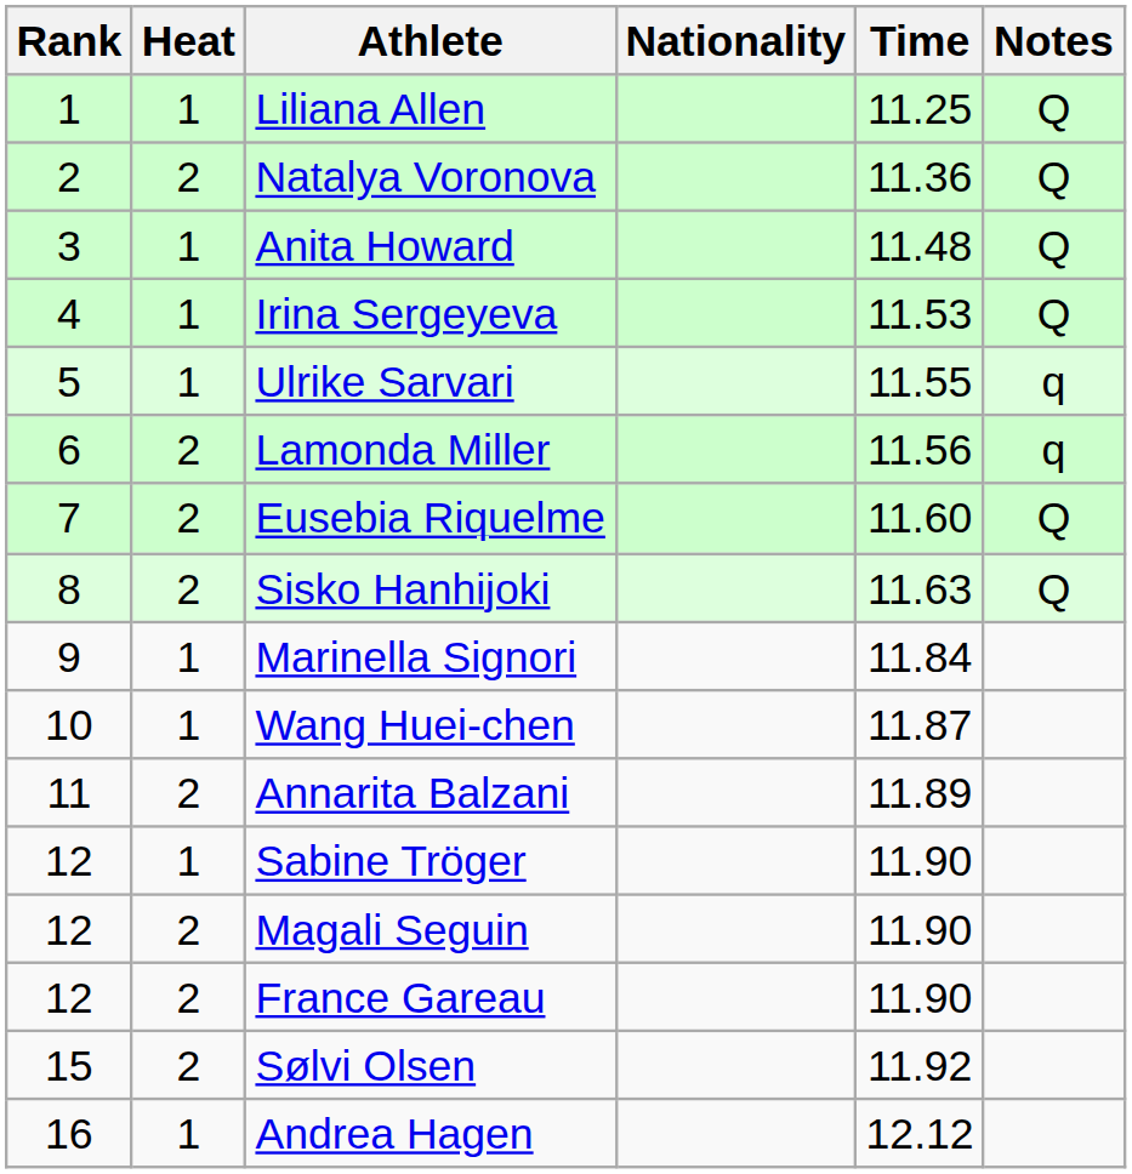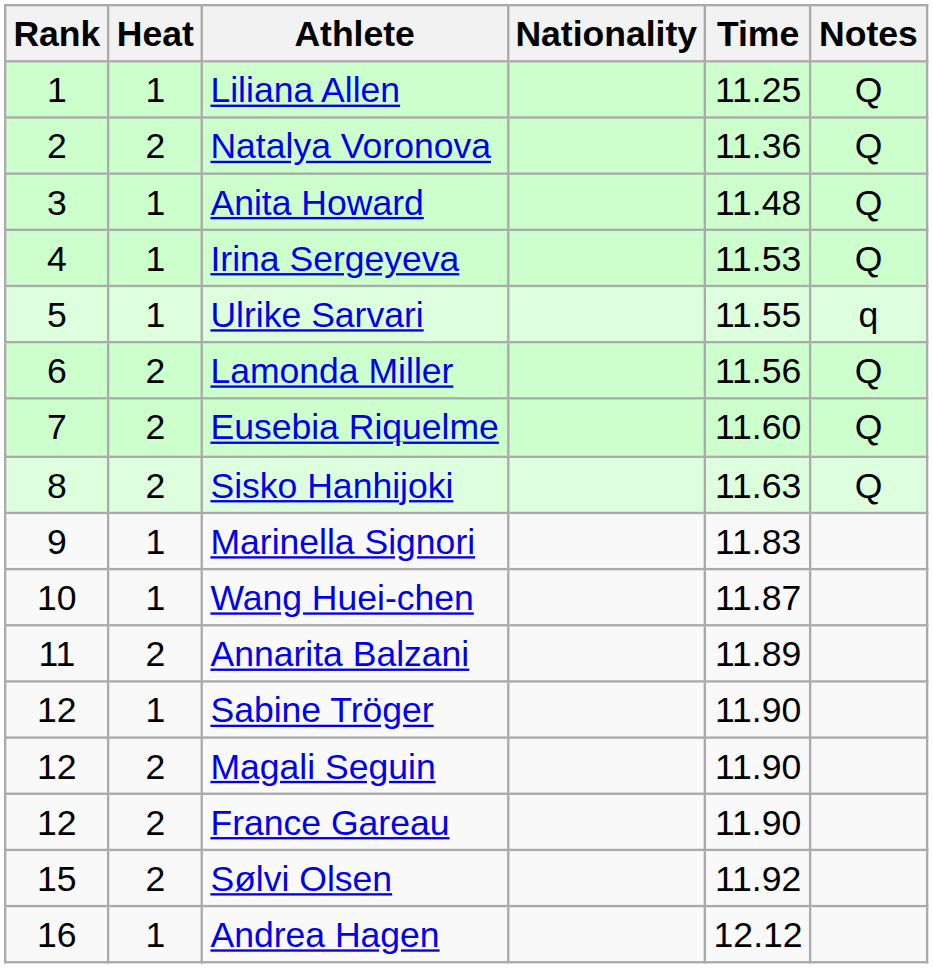Lamonda Miller | Notes: q -> Q
Marinella Signori | Time: 11.84 -> 11.83
